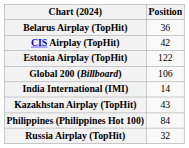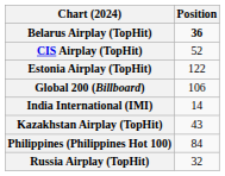Belarus Airplay (TopHit) | Position: normal -> bold
CIS Airplay (TopHit) | Position: 42 -> 52
